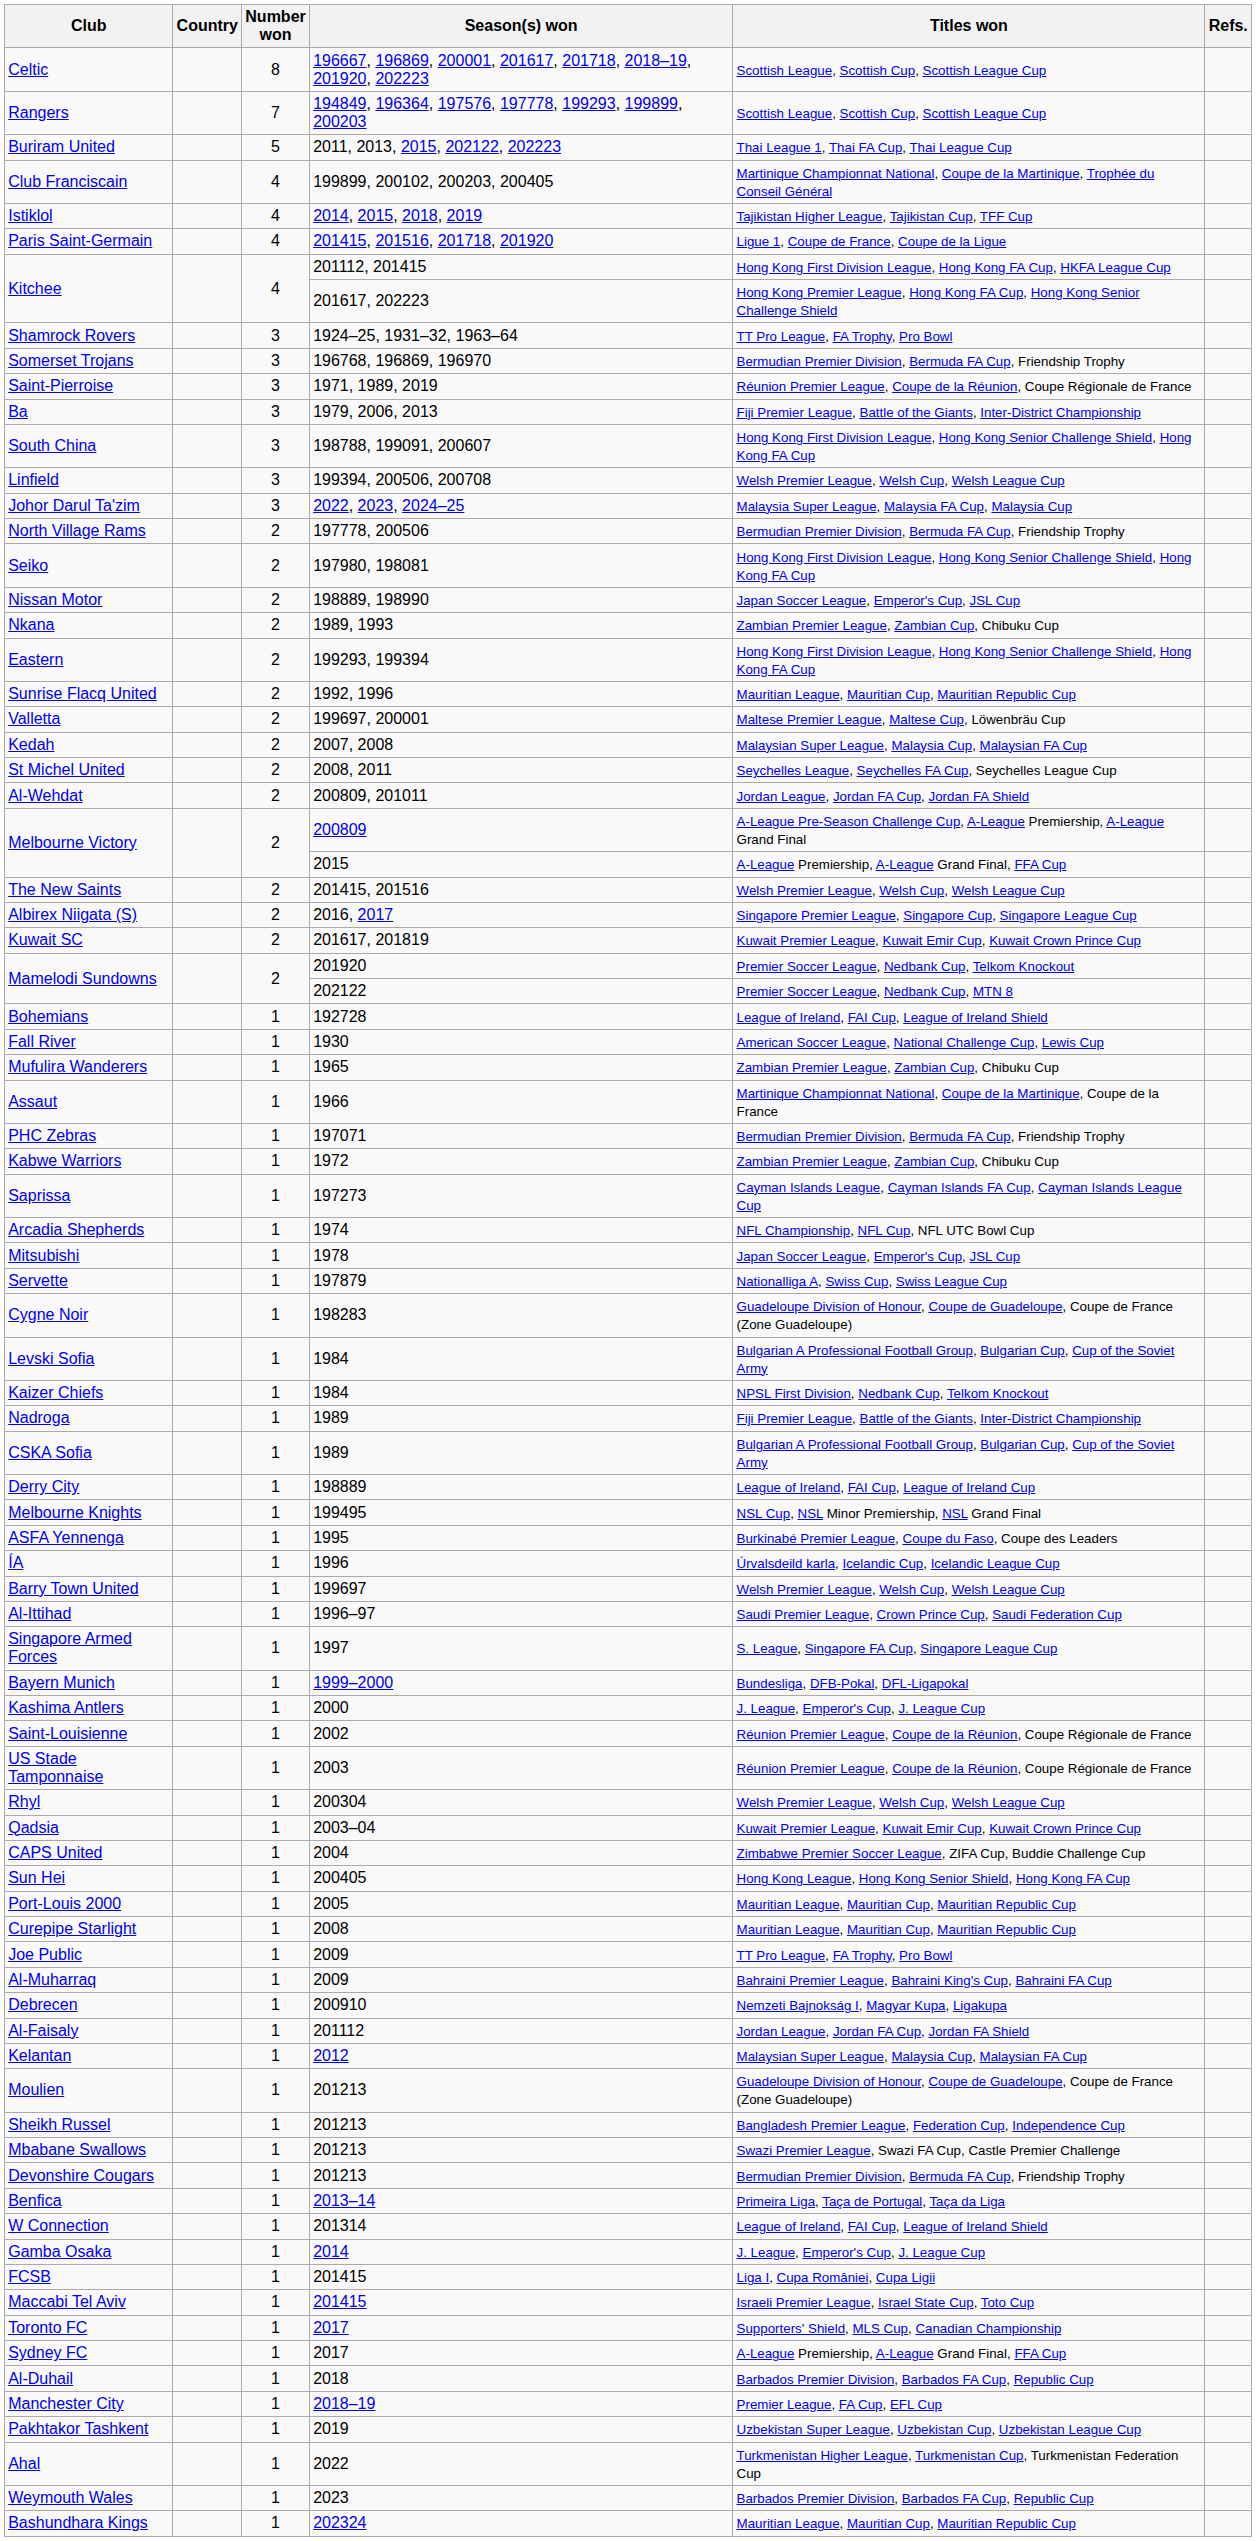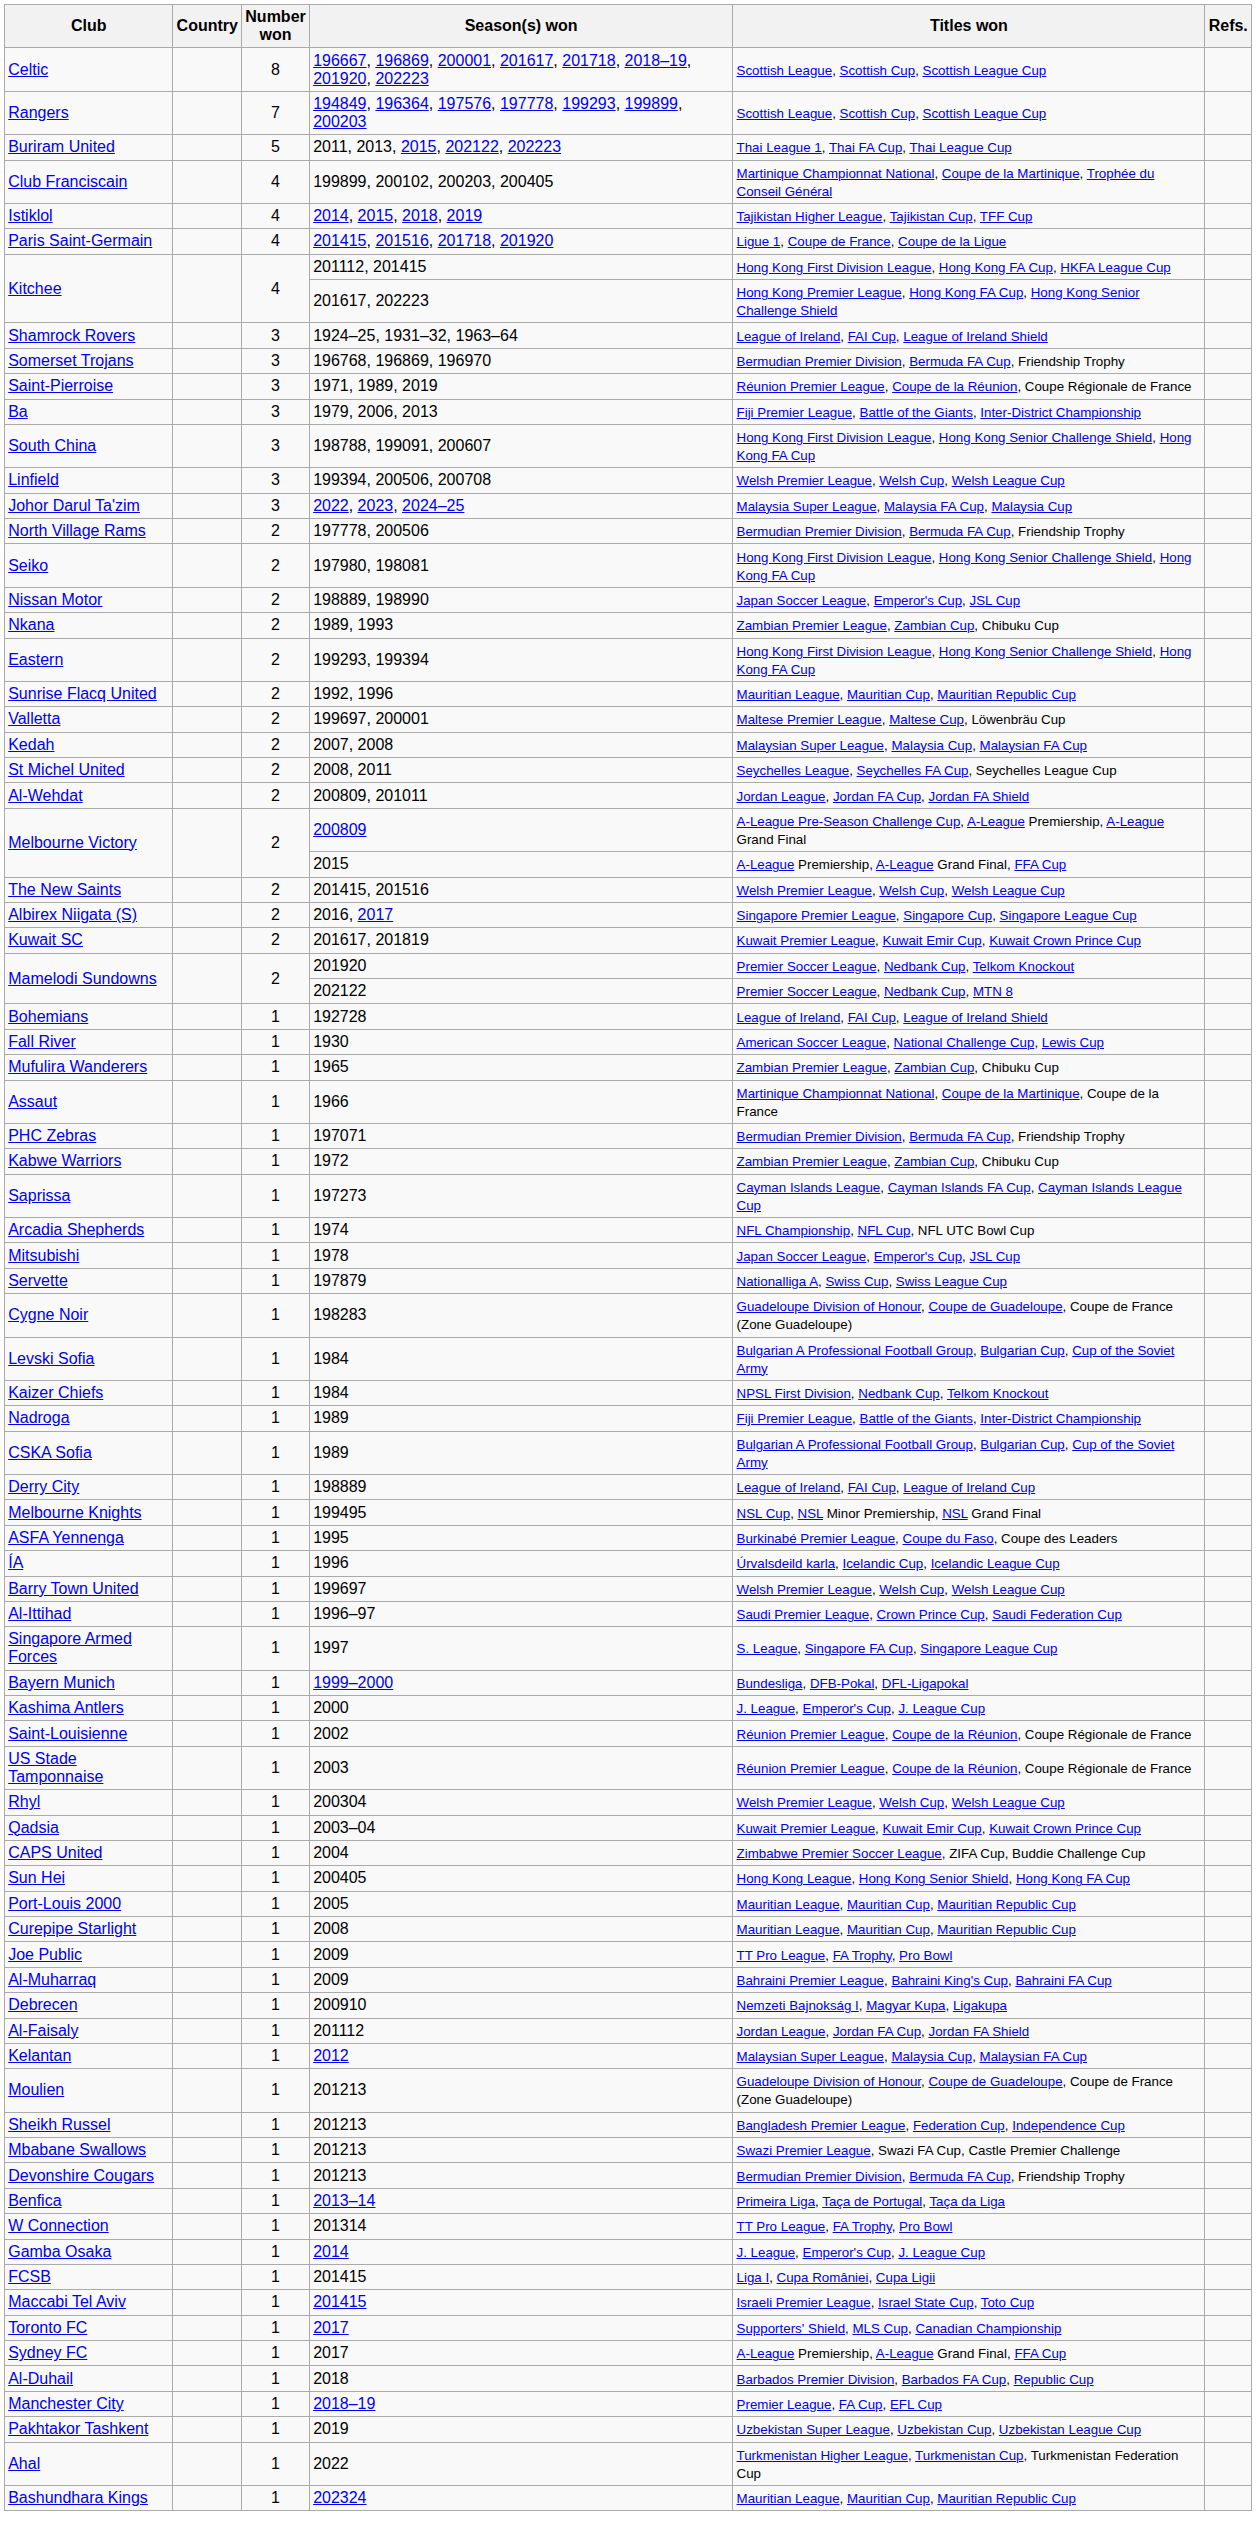Shamrock Rovers | Titles won: TT Pro League, FA Trophy, Pro Bowl -> League of Ireland, FAI Cup, League of Ireland Shield
W Connection | Titles won: League of Ireland, FAI Cup, League of Ireland Shield -> TT Pro League, FA Trophy, Pro Bowl
- row: Weymouth Wales | 1 | 2023 | Barbados Premier Division, Barbados FA Cup, Republic Cup
